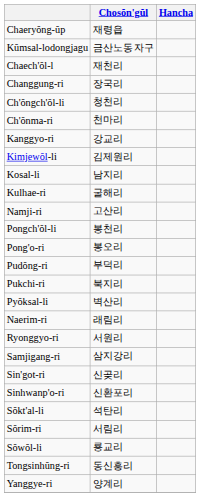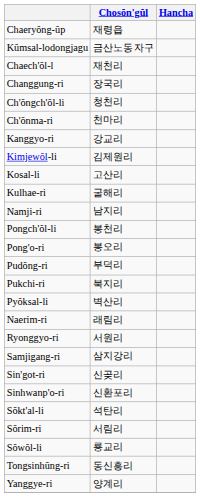Kosal-li | Chosŏn'gŭl: 남지리 -> 고산리
Namji-ri | Chosŏn'gŭl: 고산리 -> 남지리
